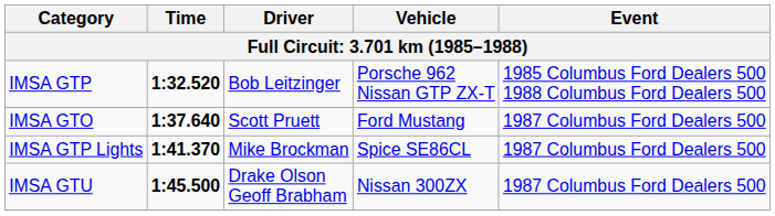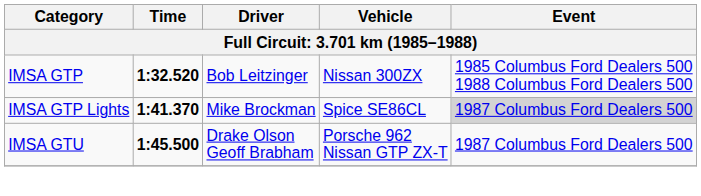IMSA GTP | Vehicle: Porsche 962 Nissan GTP ZX-T -> Nissan 300ZX
- row: IMSA GTO | 1:37.640 | Scott Pruett | Ford Mustang | 1987 Columbus Ford Dealers 500
IMSA GTP Lights | Event: no background -> lightgrey background
IMSA GTU | Vehicle: Nissan 300ZX -> Porsche 962 Nissan GTP ZX-T
